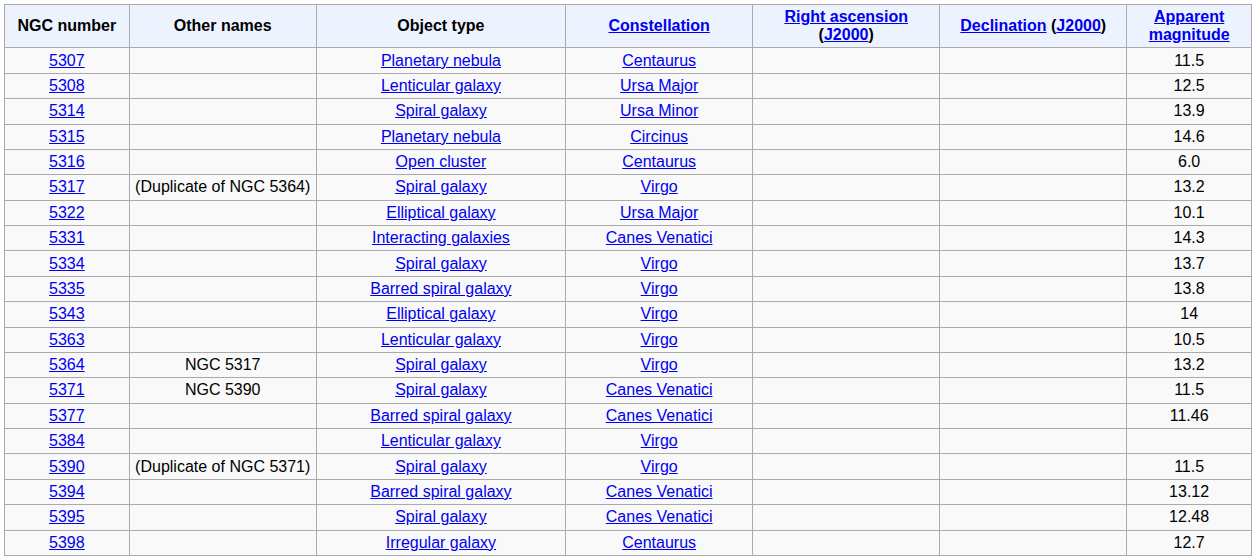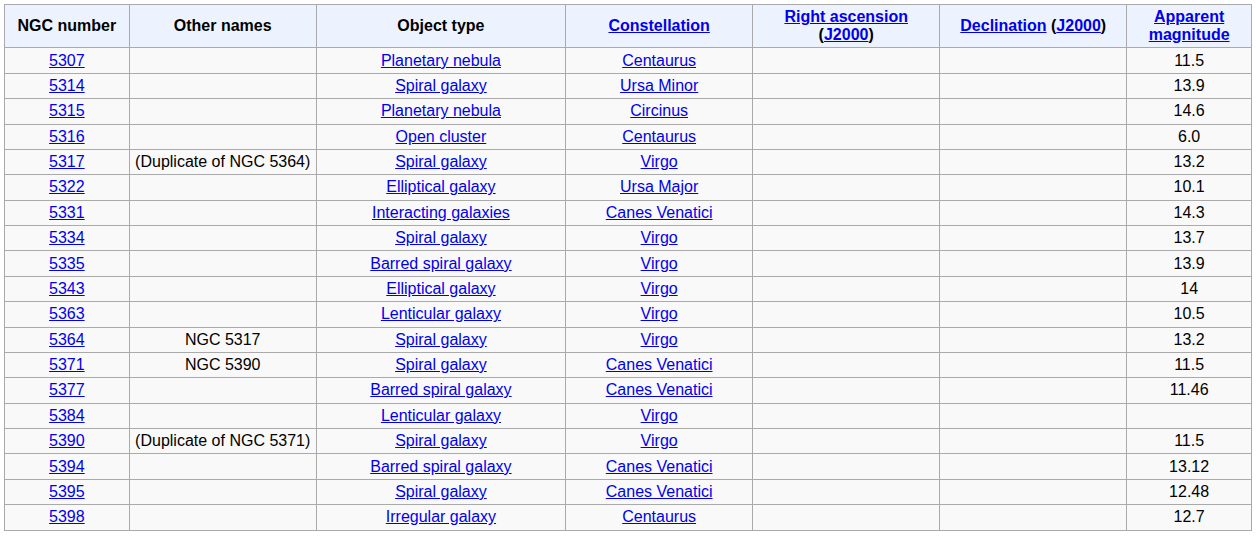- row: 5308 | Lenticular galaxy | Ursa Major | 12.5
5335 | Apparent magnitude: 13.8 -> 13.9
